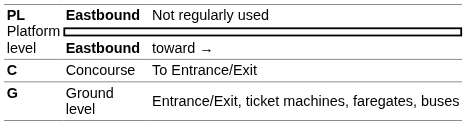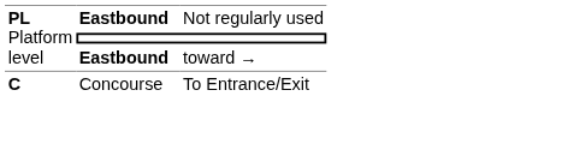- row: G | Ground level | Entrance/Exit, ticket machines, faregates, buses
